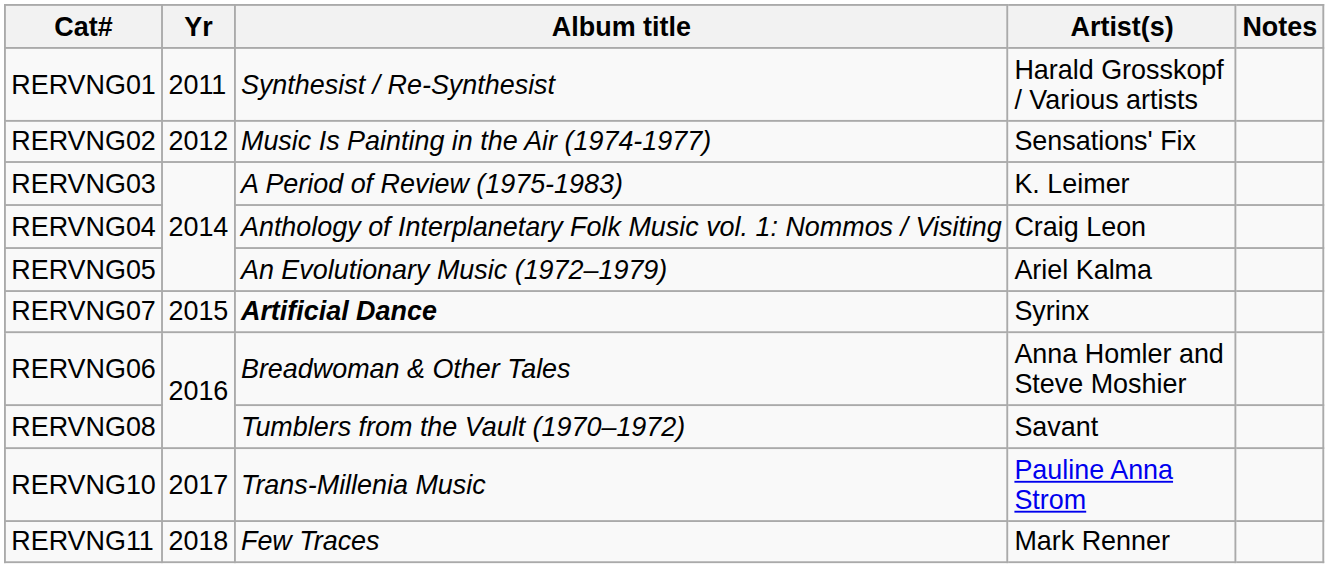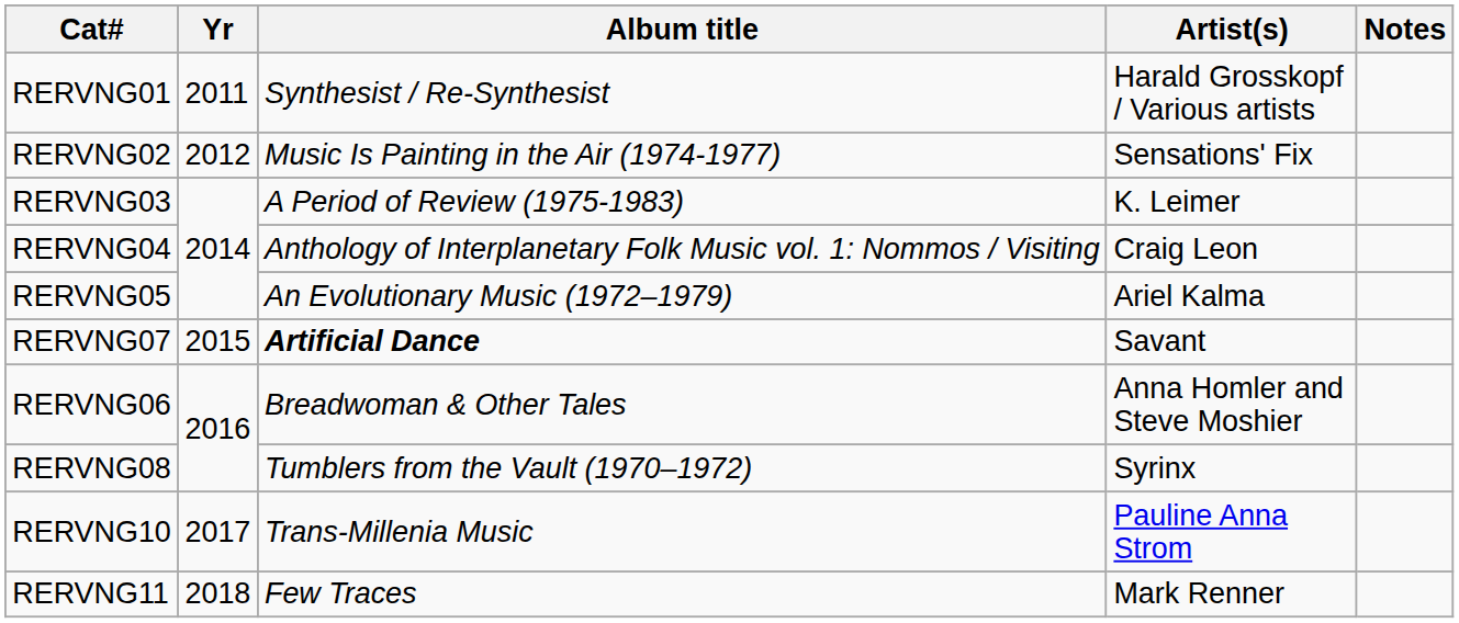RERVNG07 | Artist(s): Syrinx -> Savant
RERVNG08 | Artist(s): Savant -> Syrinx
